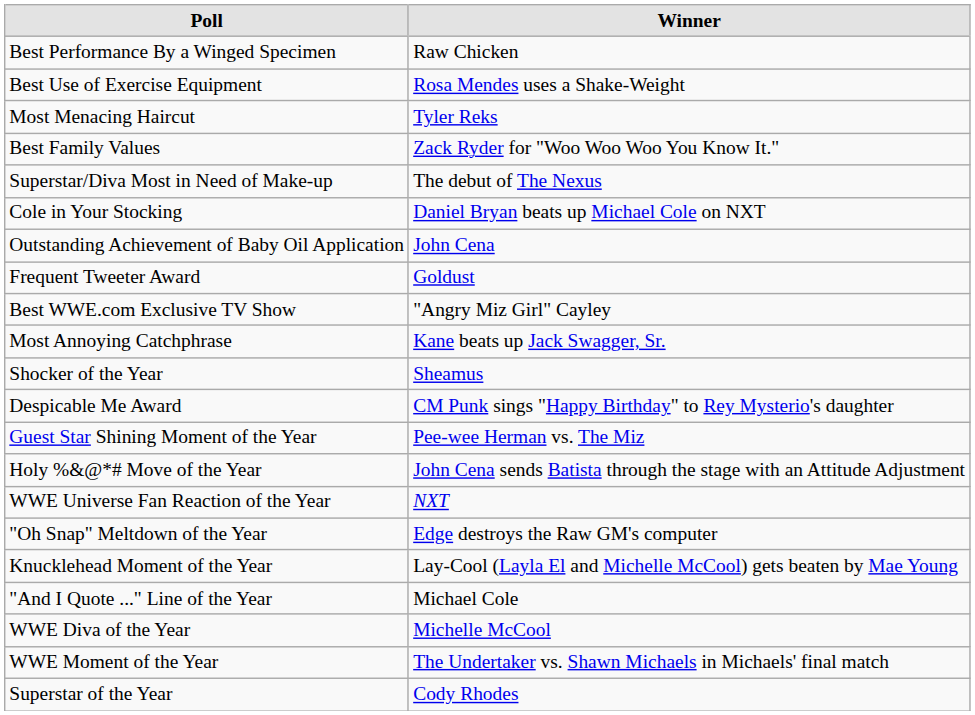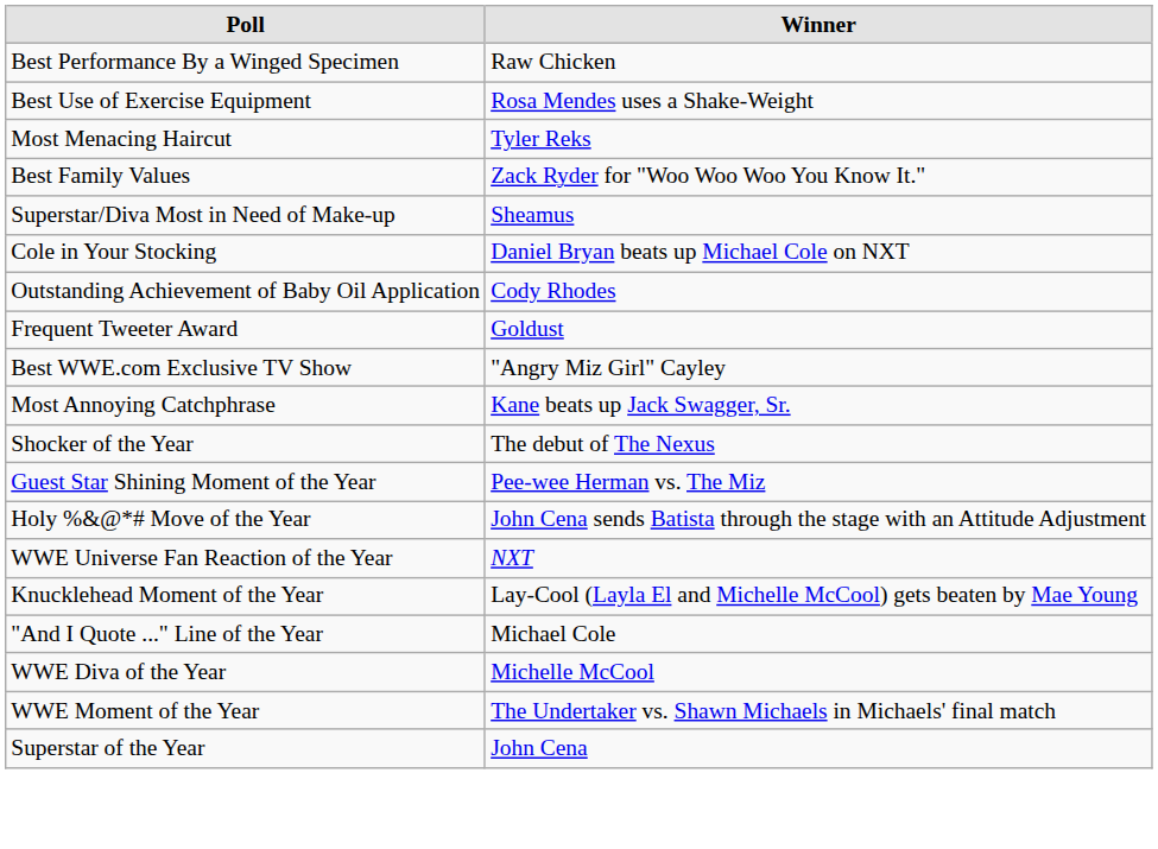Superstar/Diva Most in Need of Make-up | Winner: The debut of The Nexus -> Sheamus
Outstanding Achievement of Baby Oil Application | Winner: John Cena -> Cody Rhodes
Shocker of the Year | Winner: Sheamus -> The debut of The Nexus
- row: Despicable Me Award | CM Punk sings "Happy Birthday" to Rey Mysterio's daughter
- row: "Oh Snap" Meltdown of the Year | Edge destroys the Raw GM's computer
Superstar of the Year | Winner: Cody Rhodes -> John Cena
